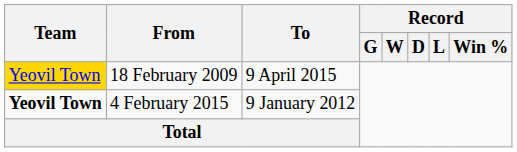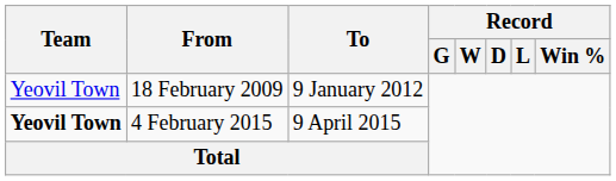18 February 2009 | Team: gold background -> no background
18 February 2009 | To: 9 April 2015 -> 9 January 2012
4 February 2015 | To: 9 January 2012 -> 9 April 2015
